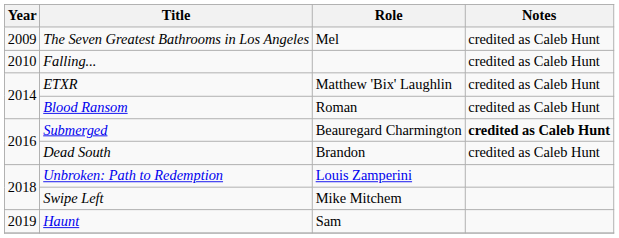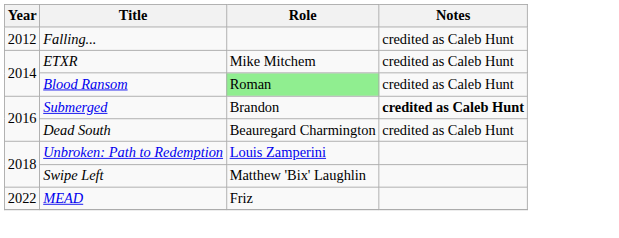- row: 2009 | The Seven Greatest Bathrooms in Los Angeles | Mel | credited as Caleb Hunt
Falling... | Year: 2010 -> 2012
ETXR | Role: Matthew 'Bix' Laughlin -> Mike Mitchem
Blood Ransom | Role: no background -> lightgreen background
Submerged | Role: Beauregard Charmington -> Brandon
Dead South | Role: Brandon -> Beauregard Charmington
Swipe Left | Role: Mike Mitchem -> Matthew 'Bix' Laughlin
- row: 2019 | Haunt | Sam
+ row: 2022 | MEAD | Friz
